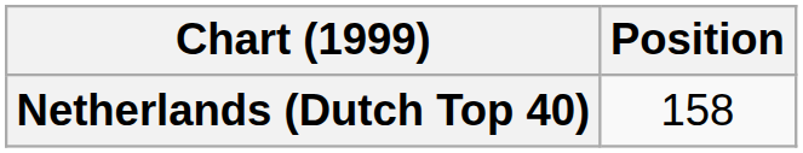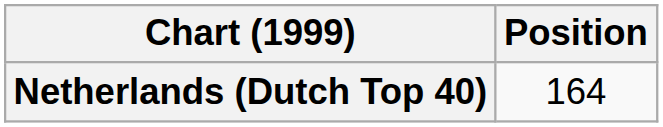Netherlands (Dutch Top 40) | Position: 158 -> 164
